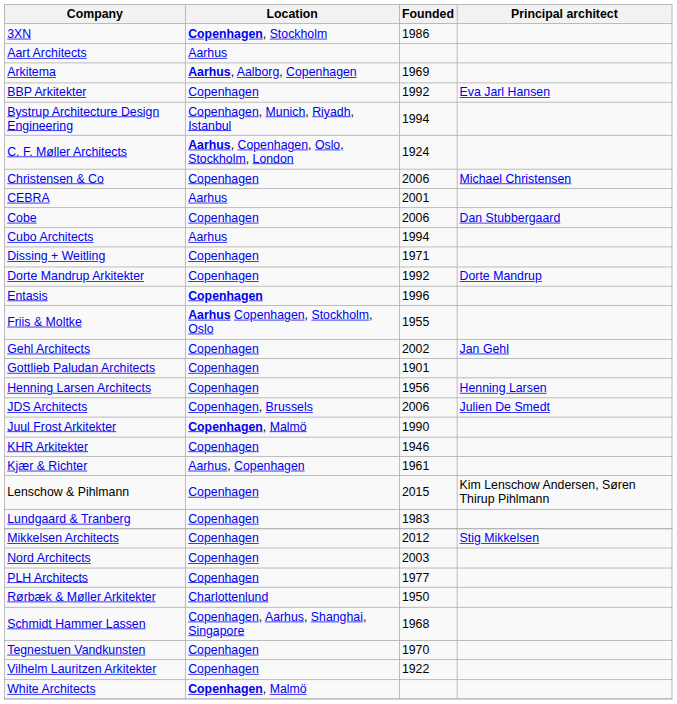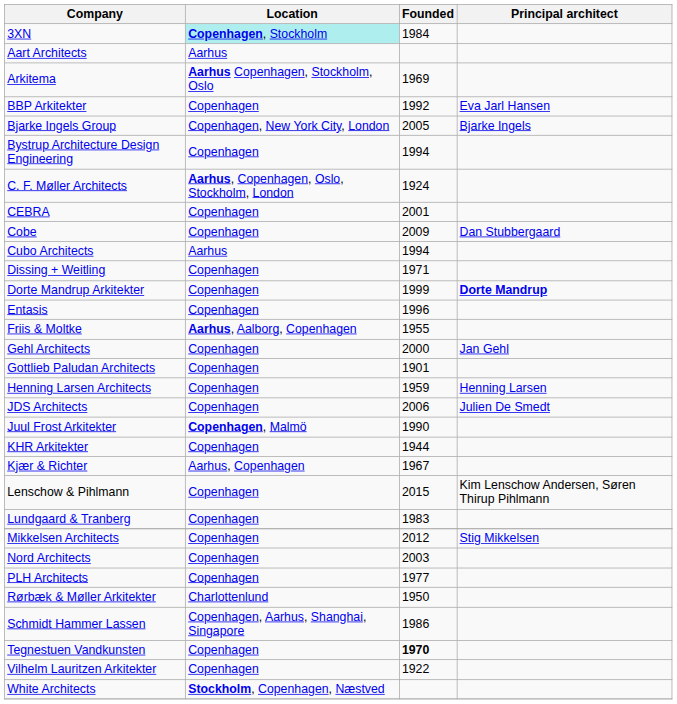3XN | Location: no background -> paleturquoise background
3XN | Founded: 1986 -> 1984
Arkitema | Location: Aarhus, Aalborg, Copenhagen -> Aarhus Copenhagen, Stockholm, Oslo
+ row: Bjarke Ingels Group | Copenhagen, New York City, London | 2005 | Bjarke Ingels
Bystrup Architecture Design Engineering | Location: Copenhagen, Munich, Riyadh, Istanbul -> Copenhagen
- row: Christensen & Co | Copenhagen | 2006 | Michael Christensen
CEBRA | Location: Aarhus -> Copenhagen
Cobe | Founded: 2006 -> 2009
Dorte Mandrup Arkitekter | Founded: 1992 -> 1999
Dorte Mandrup Arkitekter | Principal architect: normal -> bold
Entasis | Location: bold -> normal
Friis & Moltke | Location: Aarhus Copenhagen, Stockholm, Oslo -> Aarhus, Aalborg, Copenhagen
Gehl Architects | Founded: 2002 -> 2000
Henning Larsen Architects | Founded: 1956 -> 1959
JDS Architects | Location: Copenhagen, Brussels -> Copenhagen
KHR Arkitekter | Founded: 1946 -> 1944
Kjær & Richter | Founded: 1961 -> 1967
Schmidt Hammer Lassen | Founded: 1968 -> 1986
Tegnestuen Vandkunsten | Founded: normal -> bold
White Architects | Location: Copenhagen, Malmö -> Stockholm, Copenhagen, Næstved
